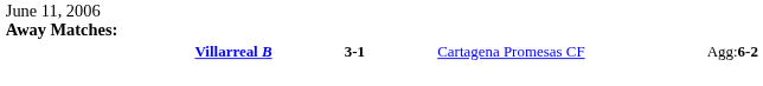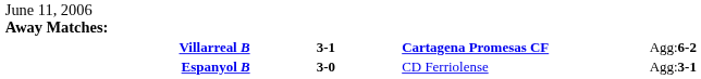Villarreal B | column 3: normal -> bold
+ row: Espanyol B | 3-0 | CD Ferriolense | Agg:3-1
